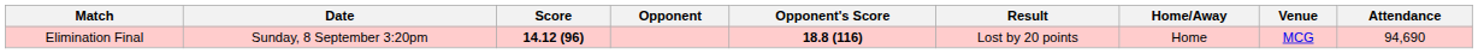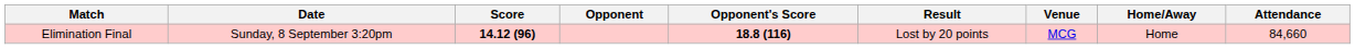columns swapped: Home/Away <-> Venue
Elimination Final | Attendance: 94,690 -> 84,660
